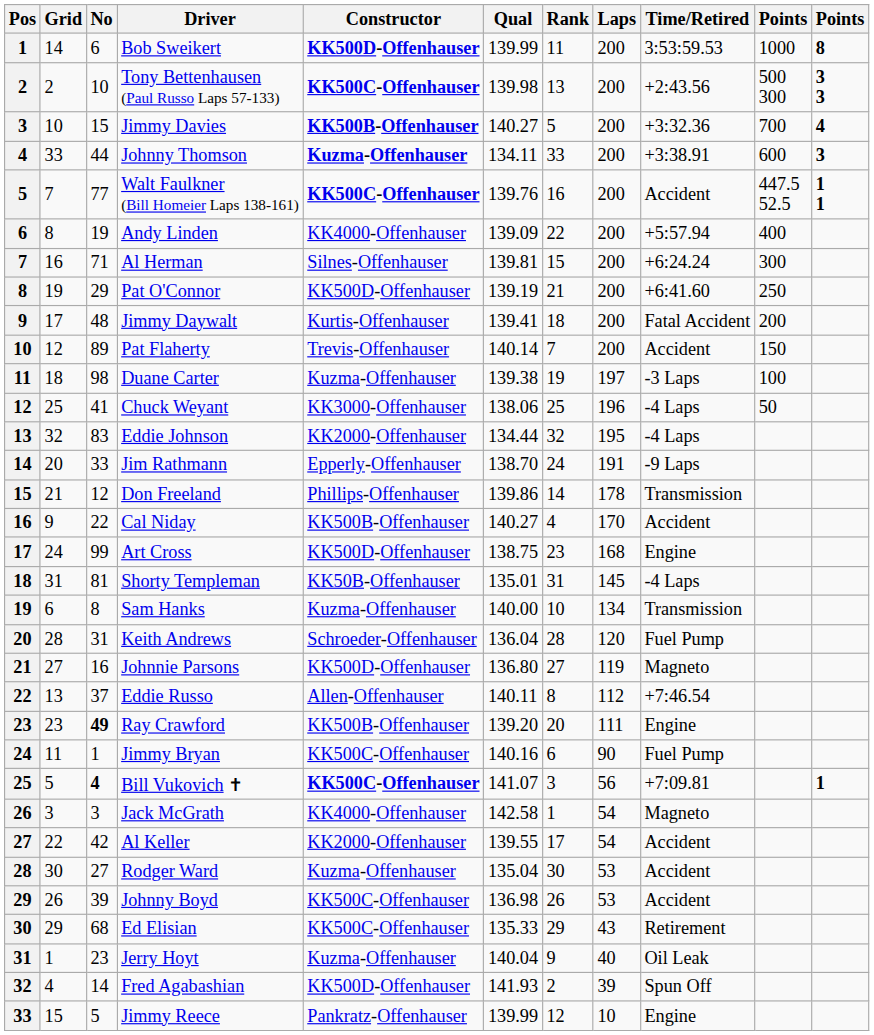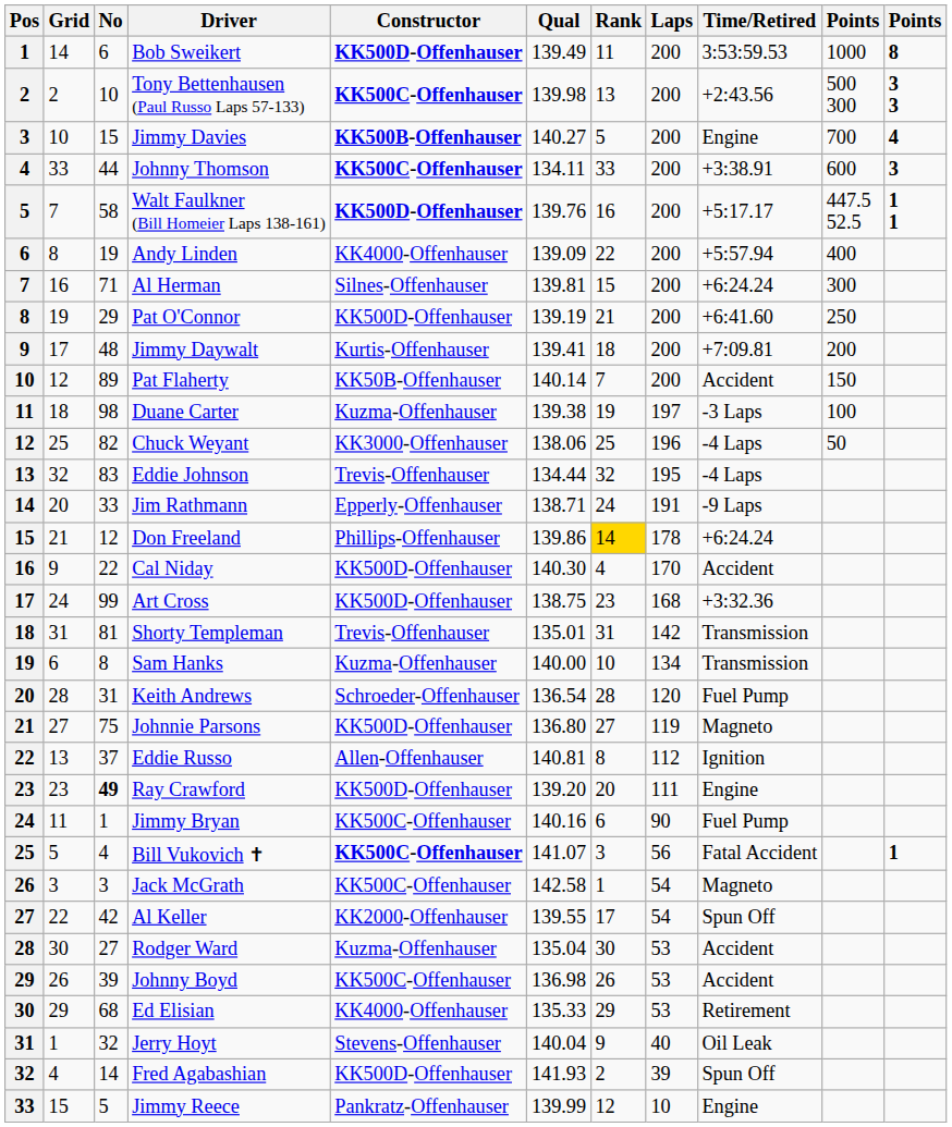Bob Sweikert | Qual: 139.99 -> 139.49
Jimmy Davies | Time/Retired: +3:32.36 -> Engine
Johnny Thomson | Constructor: Kuzma-Offenhauser -> KK500C-Offenhauser
Walt Faulkner (Bill Homeier Laps 138-161) | No: 77 -> 58
Walt Faulkner (Bill Homeier Laps 138-161) | Constructor: KK500C-Offenhauser -> KK500D-Offenhauser
Walt Faulkner (Bill Homeier Laps 138-161) | Time/Retired: Accident -> +5:17.17
Jimmy Daywalt | Time/Retired: Fatal Accident -> +7:09.81
Pat Flaherty | Constructor: Trevis-Offenhauser -> KK50B-Offenhauser
Chuck Weyant | No: 41 -> 82
Eddie Johnson | Constructor: KK2000-Offenhauser -> Trevis-Offenhauser
Jim Rathmann | Qual: 138.70 -> 138.71
Don Freeland | Rank: no background -> gold background
Don Freeland | Time/Retired: Transmission -> +6:24.24
Cal Niday | Constructor: KK500B-Offenhauser -> KK500D-Offenhauser
Cal Niday | Qual: 140.27 -> 140.30
Art Cross | Time/Retired: Engine -> +3:32.36
Shorty Templeman | Constructor: KK50B-Offenhauser -> Trevis-Offenhauser
Shorty Templeman | Laps: 145 -> 142
Shorty Templeman | Time/Retired: -4 Laps -> Transmission
Keith Andrews | Qual: 136.04 -> 136.54
Johnnie Parsons | No: 16 -> 75
Eddie Russo | Qual: 140.11 -> 140.81
Eddie Russo | Time/Retired: +7:46.54 -> Ignition
Ray Crawford | Constructor: KK500B-Offenhauser -> KK500D-Offenhauser
Bill Vukovich ✝ | No: bold -> normal
Bill Vukovich ✝ | Time/Retired: +7:09.81 -> Fatal Accident
Jack McGrath | Constructor: KK4000-Offenhauser -> KK500C-Offenhauser
Al Keller | Time/Retired: Accident -> Spun Off
Ed Elisian | Constructor: KK500C-Offenhauser -> KK4000-Offenhauser
Ed Elisian | Laps: 43 -> 53
Jerry Hoyt | No: 23 -> 32
Jerry Hoyt | Constructor: Kuzma-Offenhauser -> Stevens-Offenhauser
